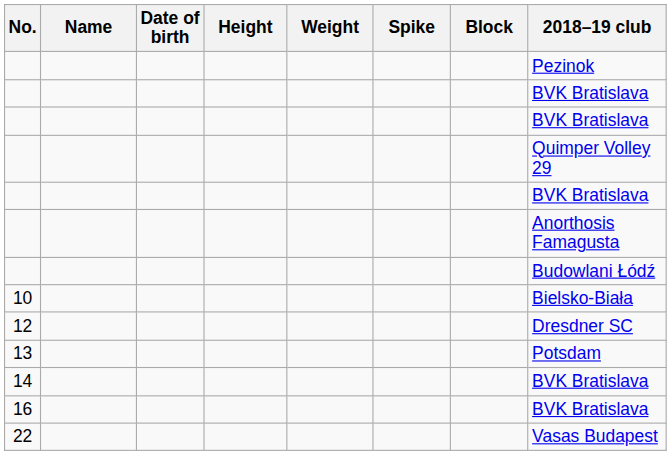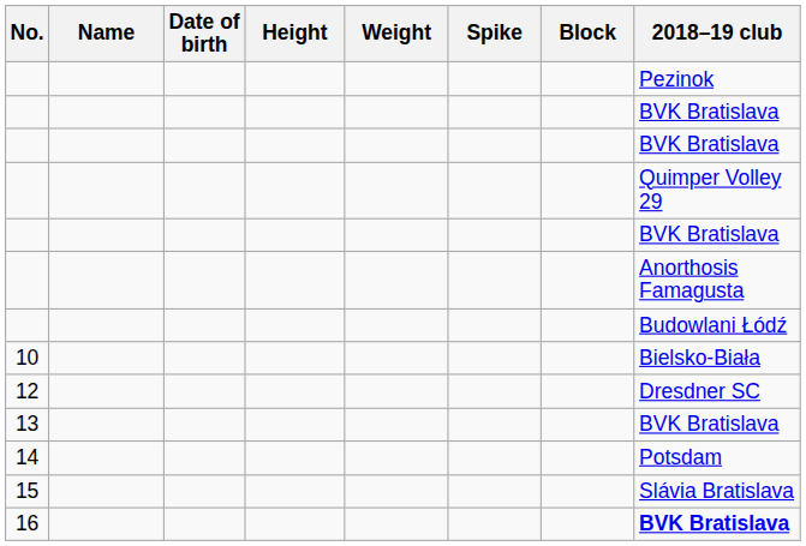13 | 2018–19 club: Potsdam -> BVK Bratislava
14 | 2018–19 club: BVK Bratislava -> Potsdam
+ row: 15 | Slávia Bratislava
16 | 2018–19 club: normal -> bold
- row: 22 | Vasas Budapest
